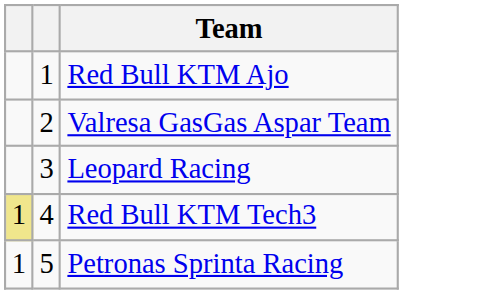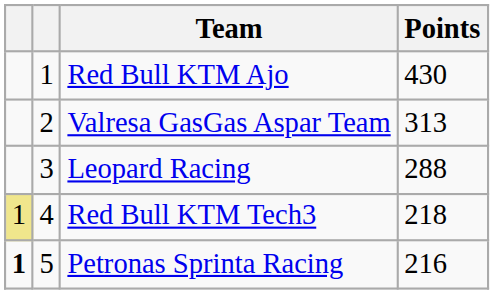+ column: Points | 430 | 313 | 288 | 218 | 216
Petronas Sprinta Racing | column 1: normal -> bold
